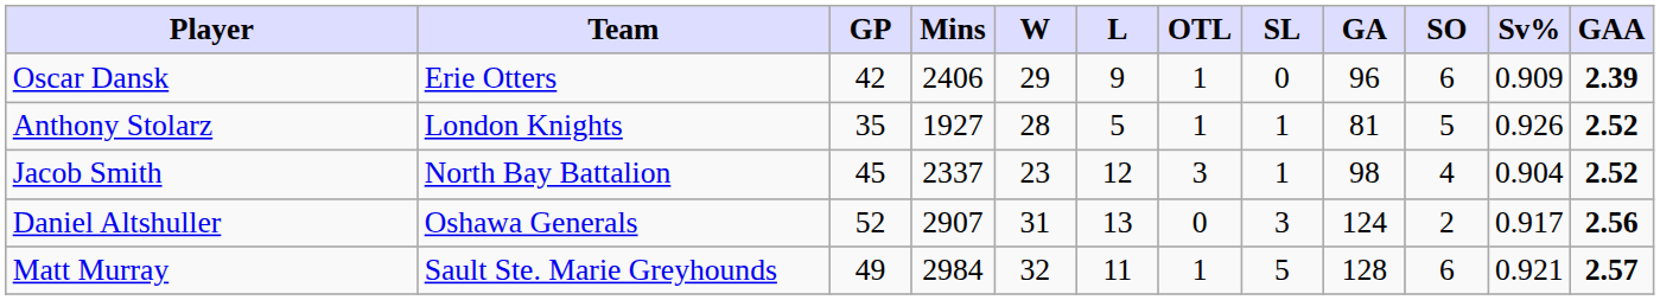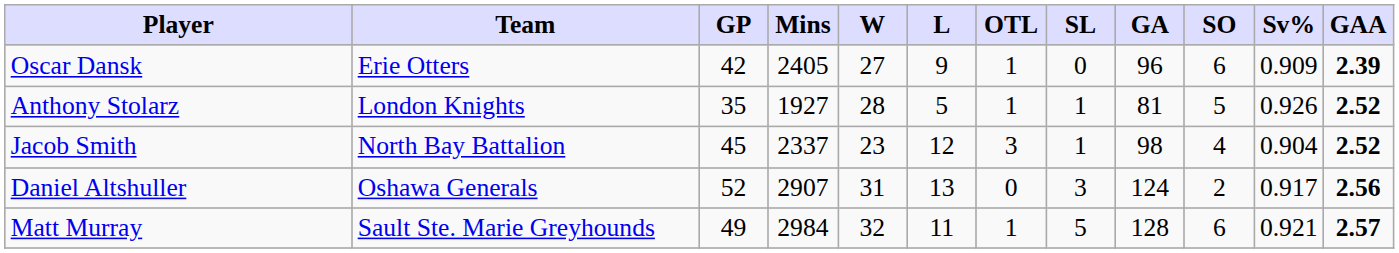Oscar Dansk | Mins: 2406 -> 2405
Oscar Dansk | W: 29 -> 27
